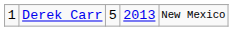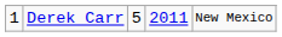Derek Carr | column 4: 2013 -> 2011
